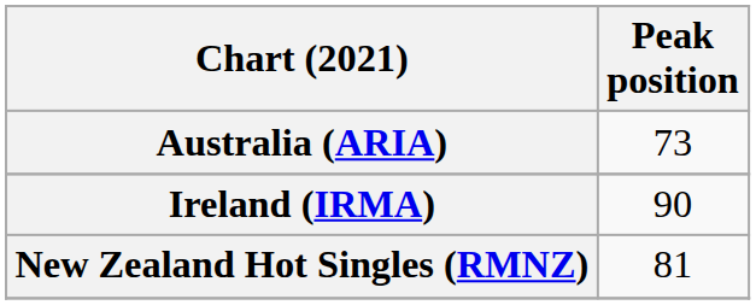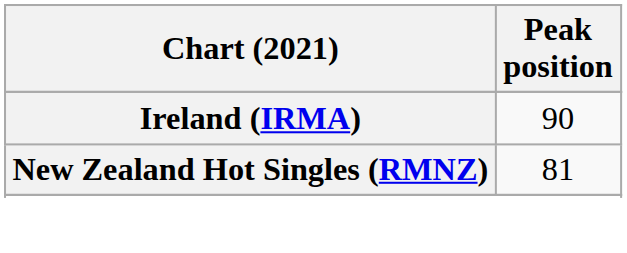- row: Australia (ARIA) | 73
